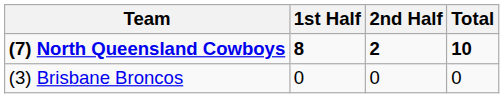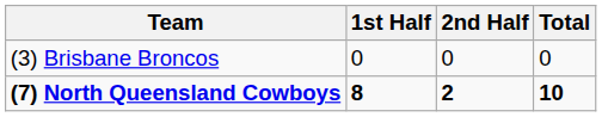rows swapped: (7) North Queensland Cowboys <-> (3) Brisbane Broncos
